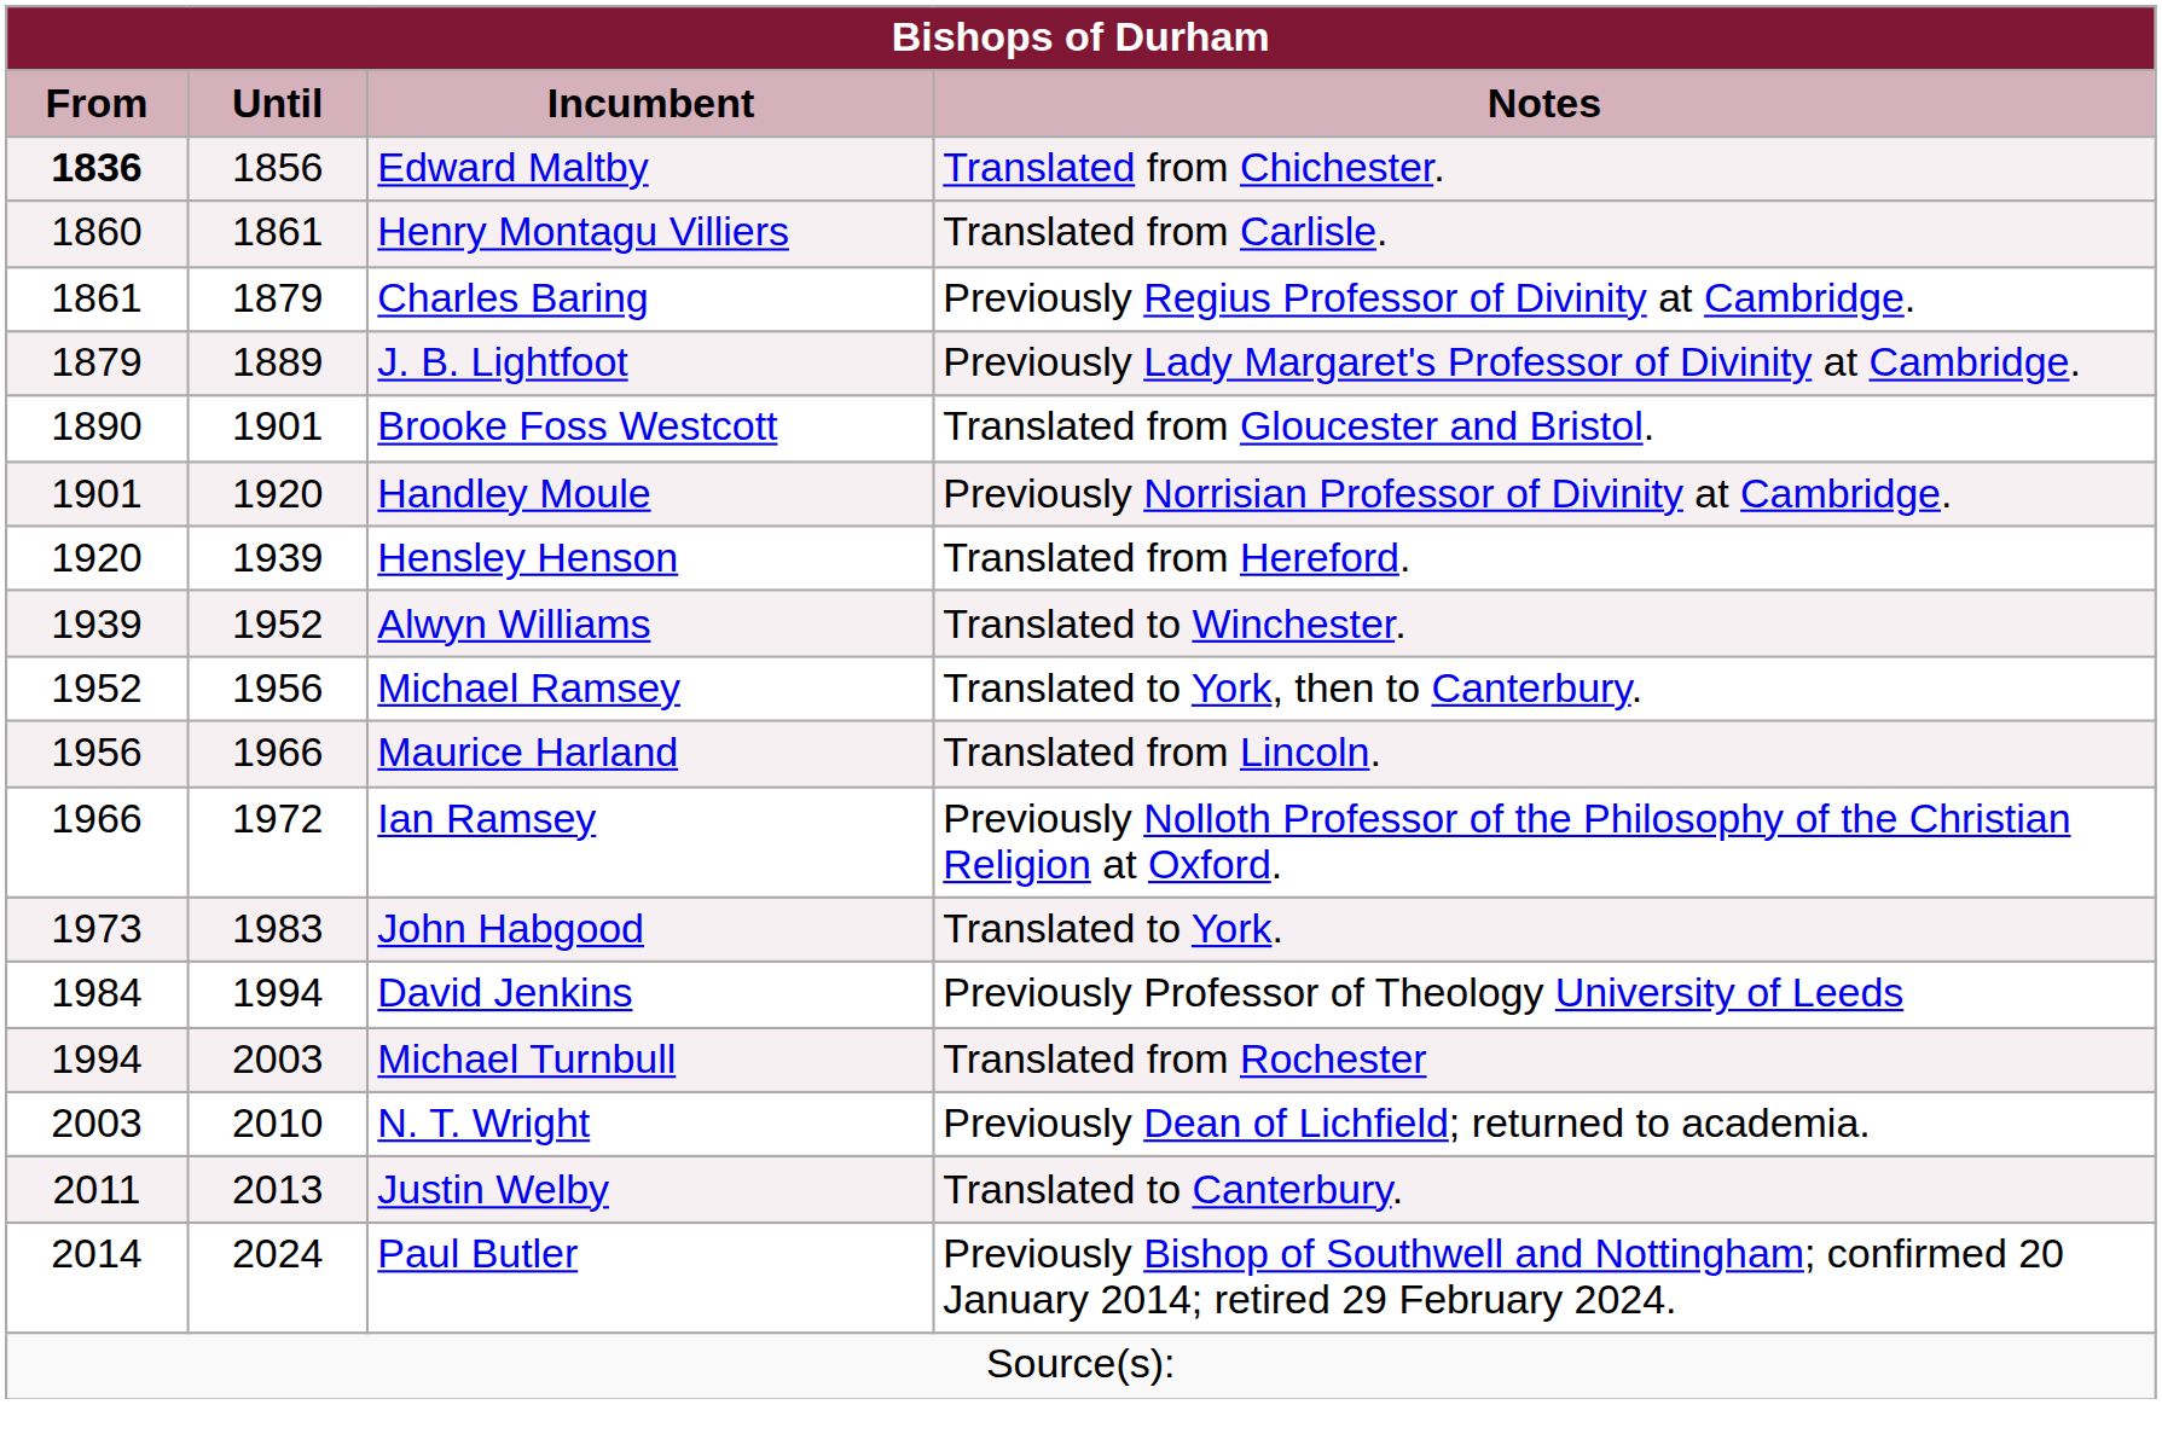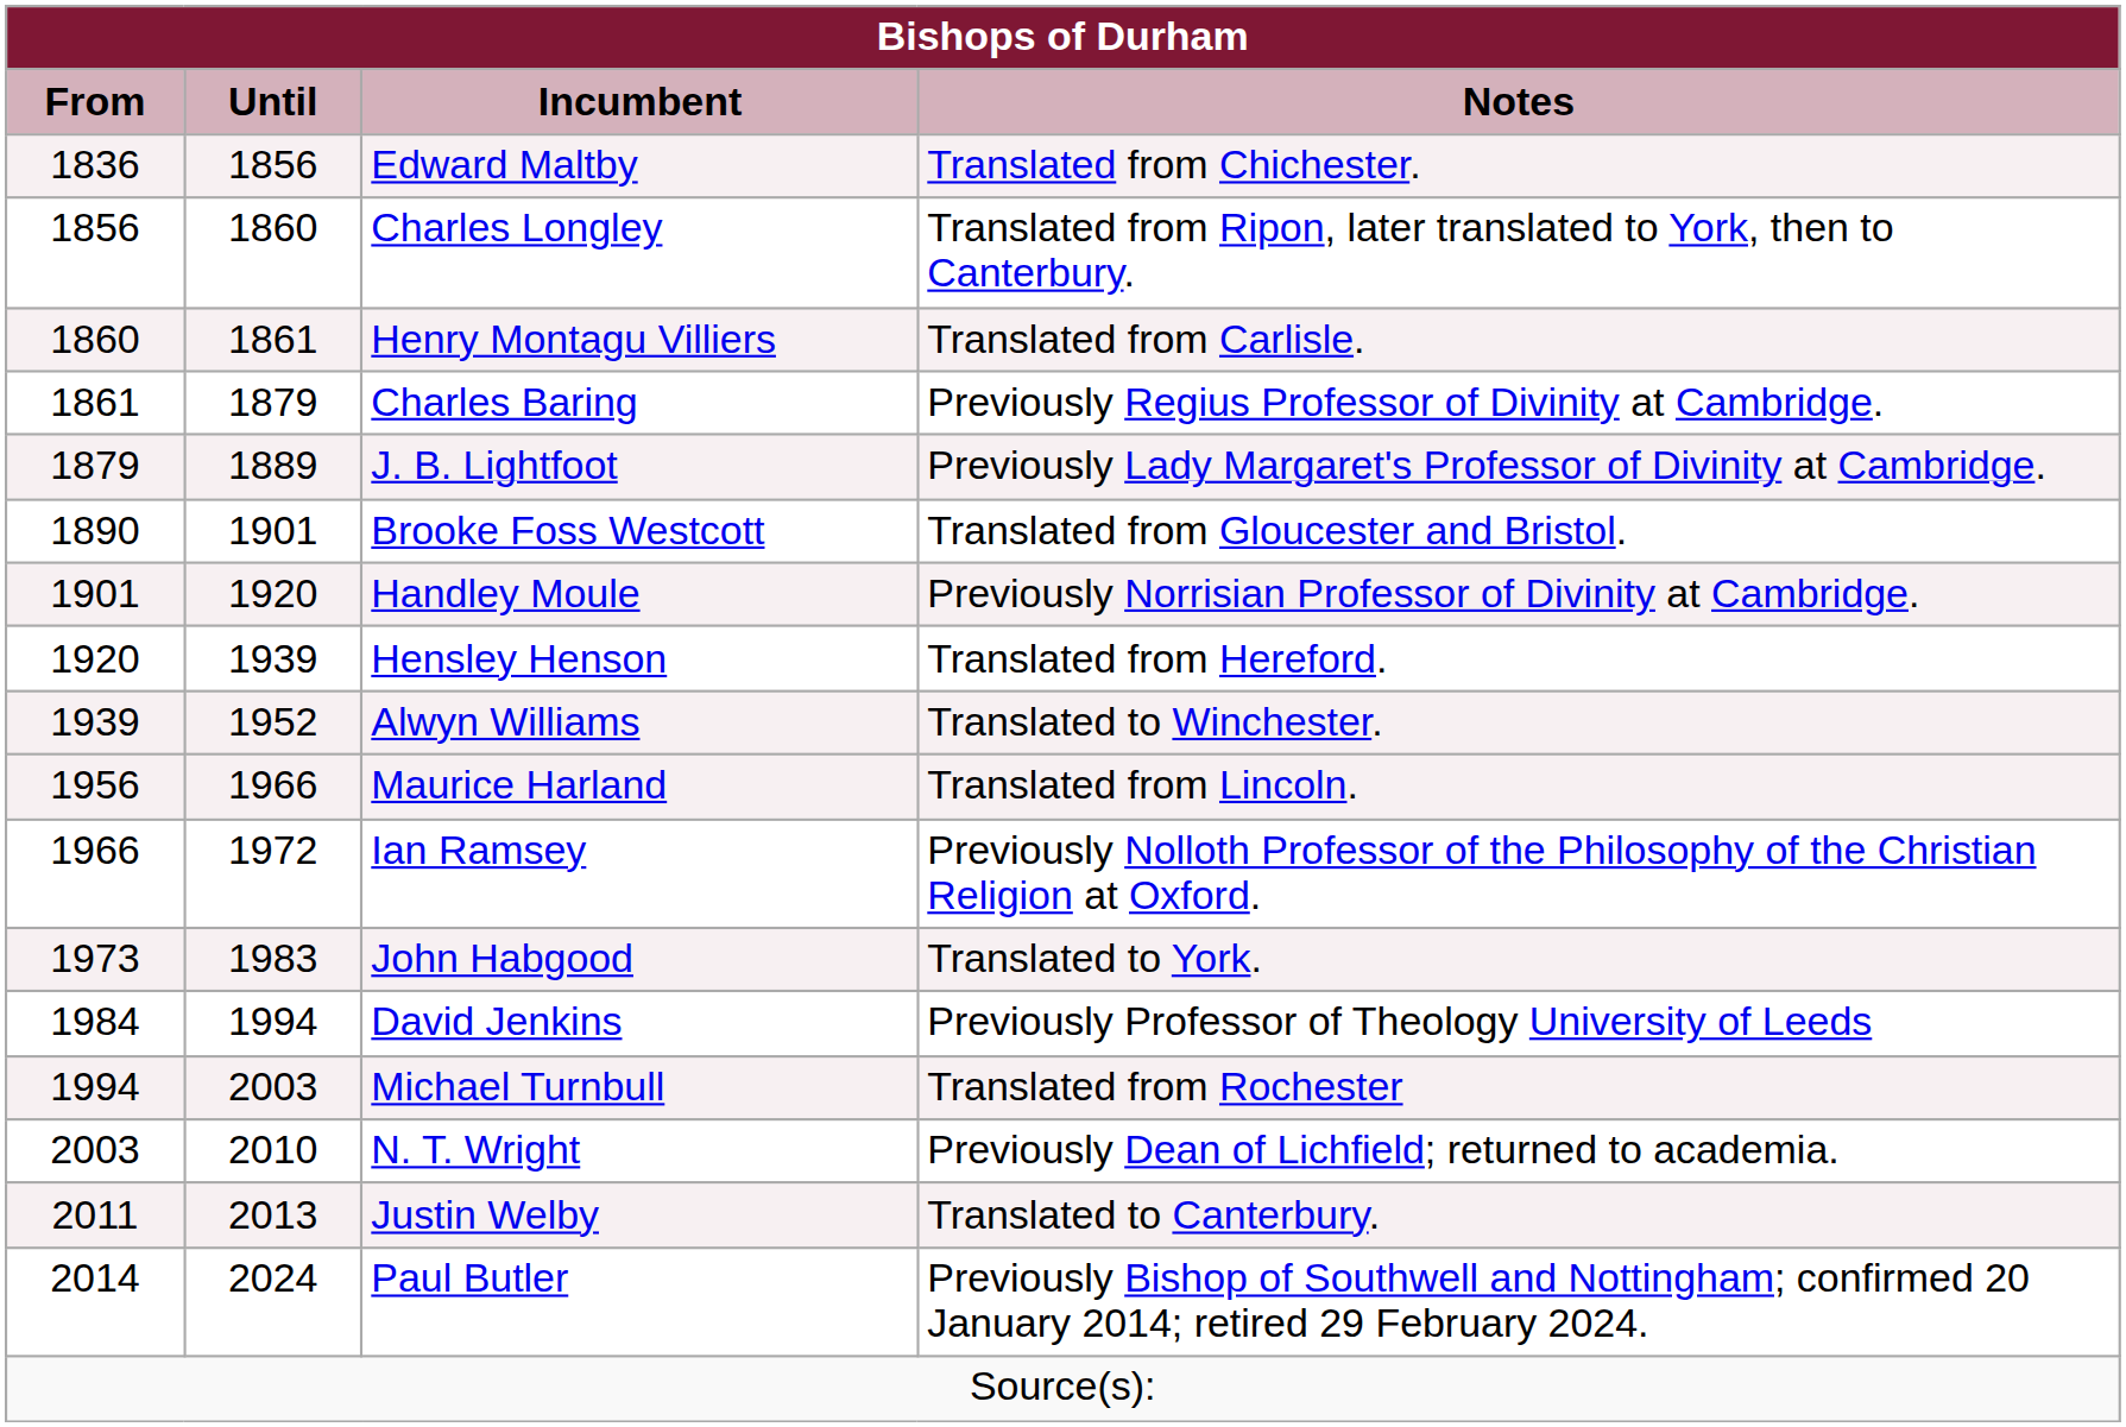Edward Maltby | From: bold -> normal
+ row: 1856 | 1860 | Charles Longley | Translated from Ripon, later translated to York, then to Canterbury.
- row: 1952 | 1956 | Michael Ramsey | Translated to York, then to Canterbury.
